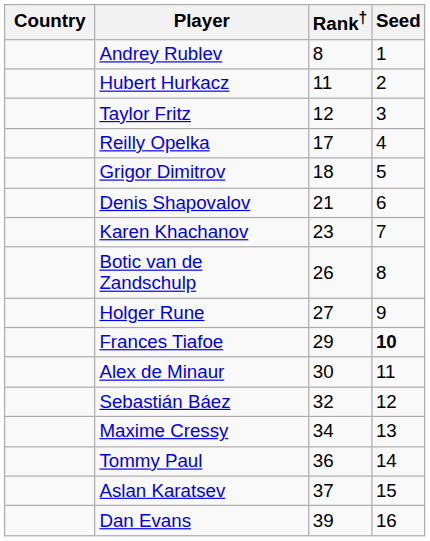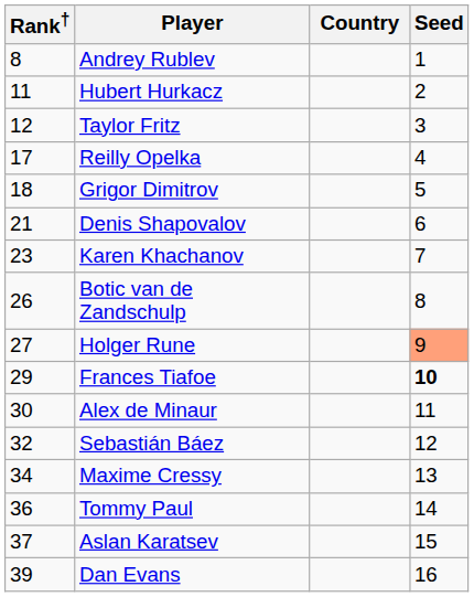columns swapped: Country <-> Rank†
Holger Rune | Seed: no background -> lightsalmon background
